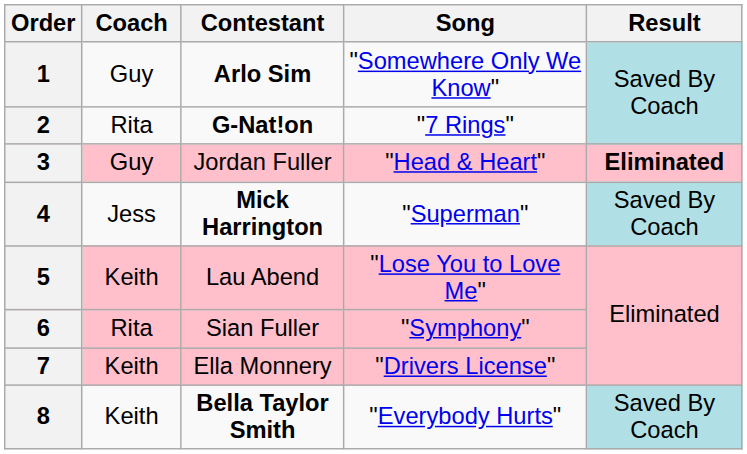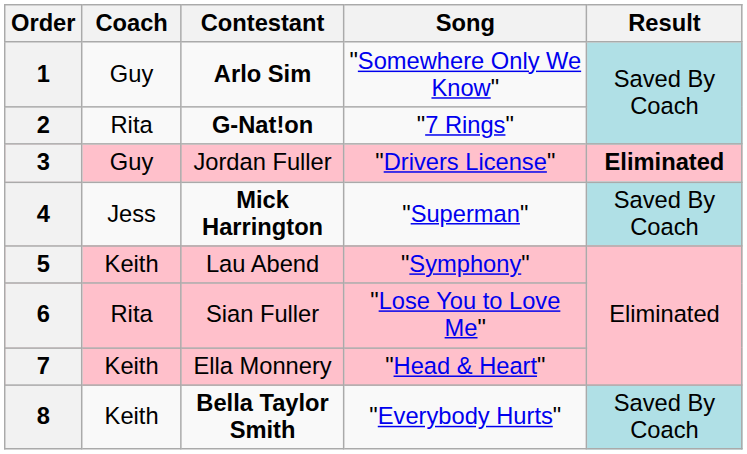3 | Song: "Head & Heart" -> "Drivers License"
5 | Song: "Lose You to Love Me" -> "Symphony"
6 | Song: "Symphony" -> "Lose You to Love Me"
7 | Song: "Drivers License" -> "Head & Heart"
